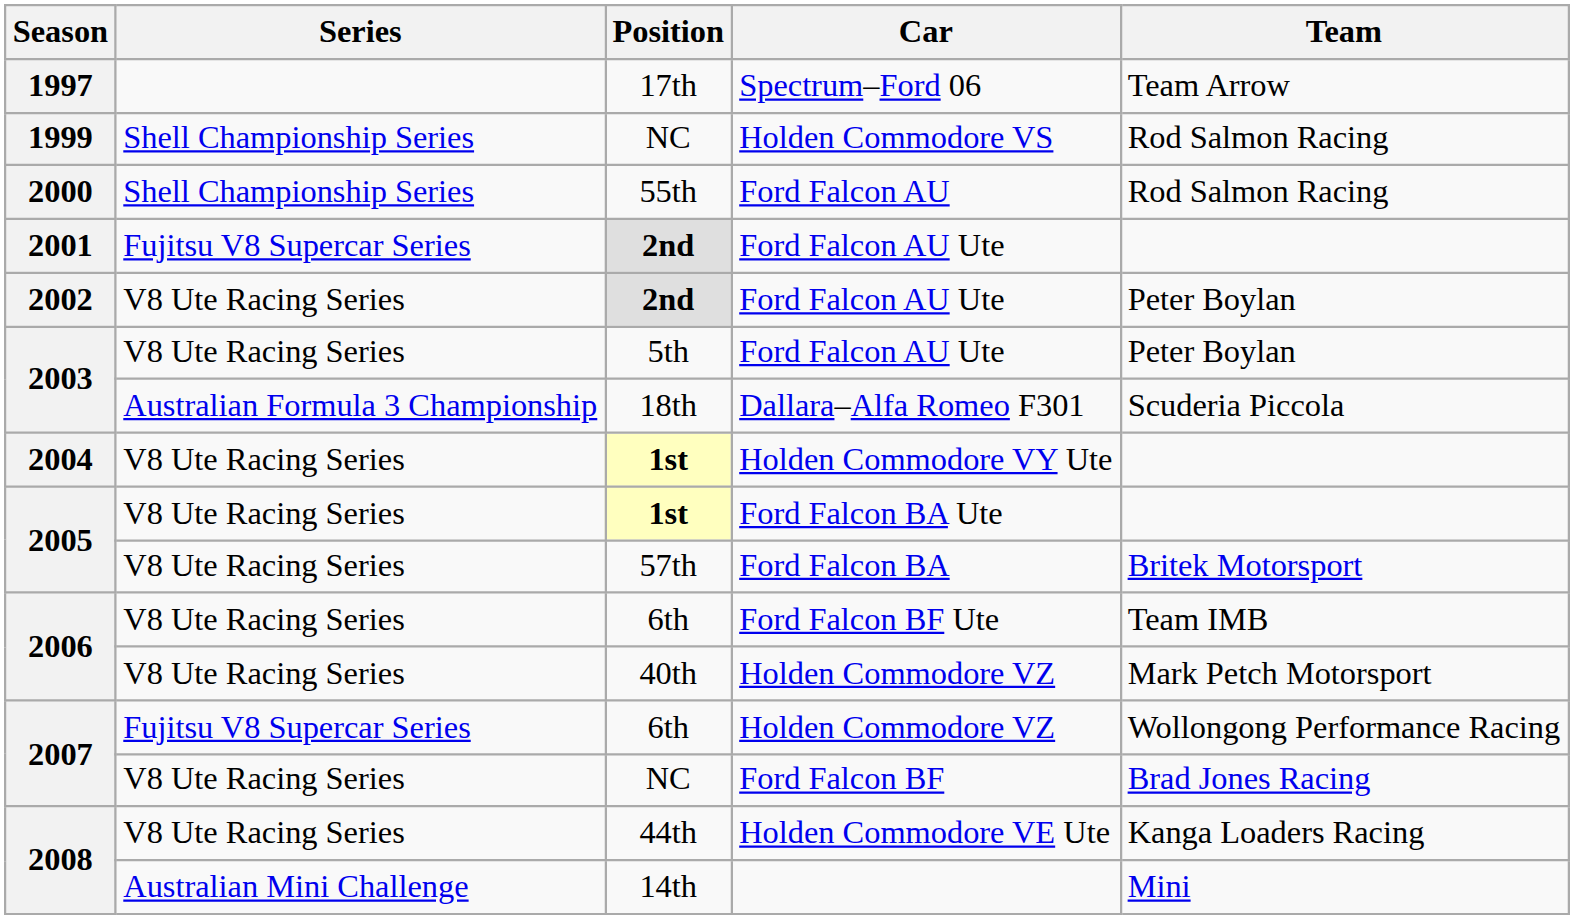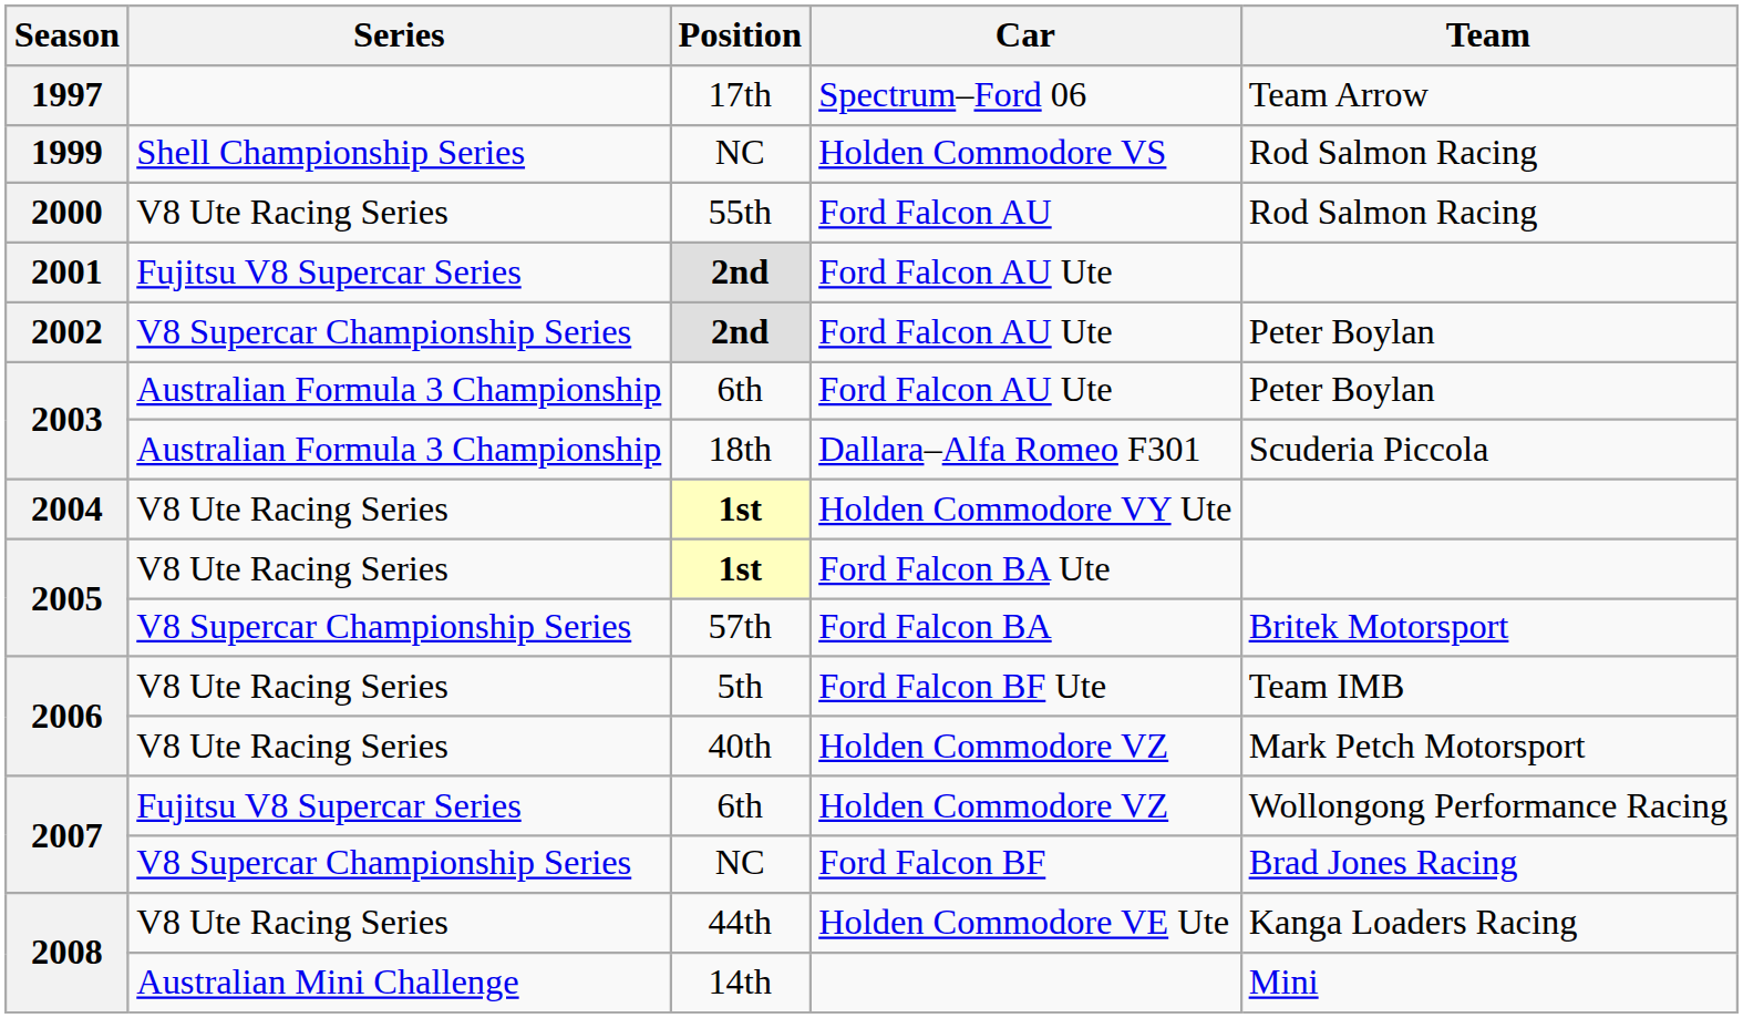Ford Falcon AU | Series: Shell Championship Series -> V8 Ute Racing Series
2002 / Ford Falcon AU Ute | Series: V8 Ute Racing Series -> V8 Supercar Championship Series
2003 / Ford Falcon AU Ute | Series: V8 Ute Racing Series -> Australian Formula 3 Championship
2003 / Ford Falcon AU Ute | Position: 5th -> 6th
Ford Falcon BA | Series: V8 Ute Racing Series -> V8 Supercar Championship Series
Ford Falcon BF Ute | Position: 6th -> 5th
Ford Falcon BF | Series: V8 Ute Racing Series -> V8 Supercar Championship Series
